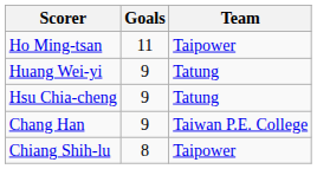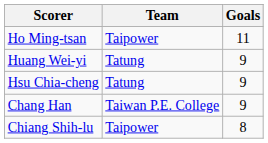columns swapped: Goals <-> Team
